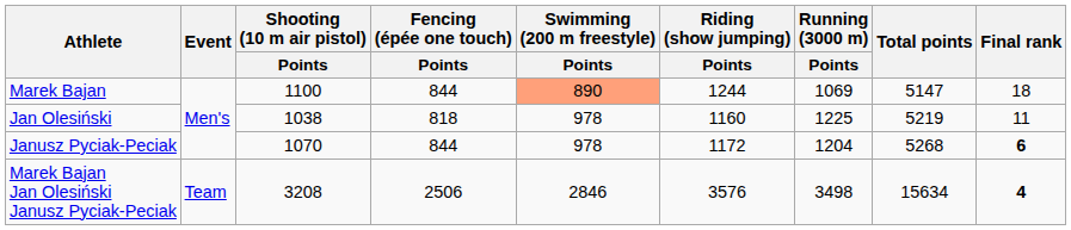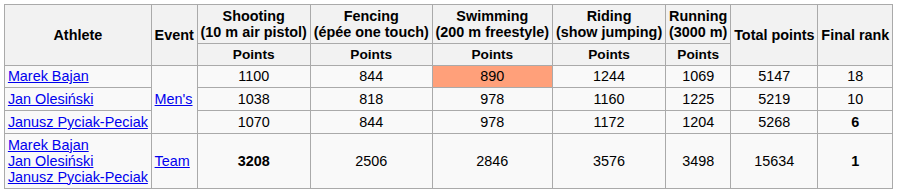Jan Olesiński | Final rank: 11 -> 10
Marek Bajan Jan Olesiński Janusz Pyciak-Peciak | Shooting (10 m air pistol) / Points: normal -> bold
Marek Bajan Jan Olesiński Janusz Pyciak-Peciak | Final rank: 4 -> 1
